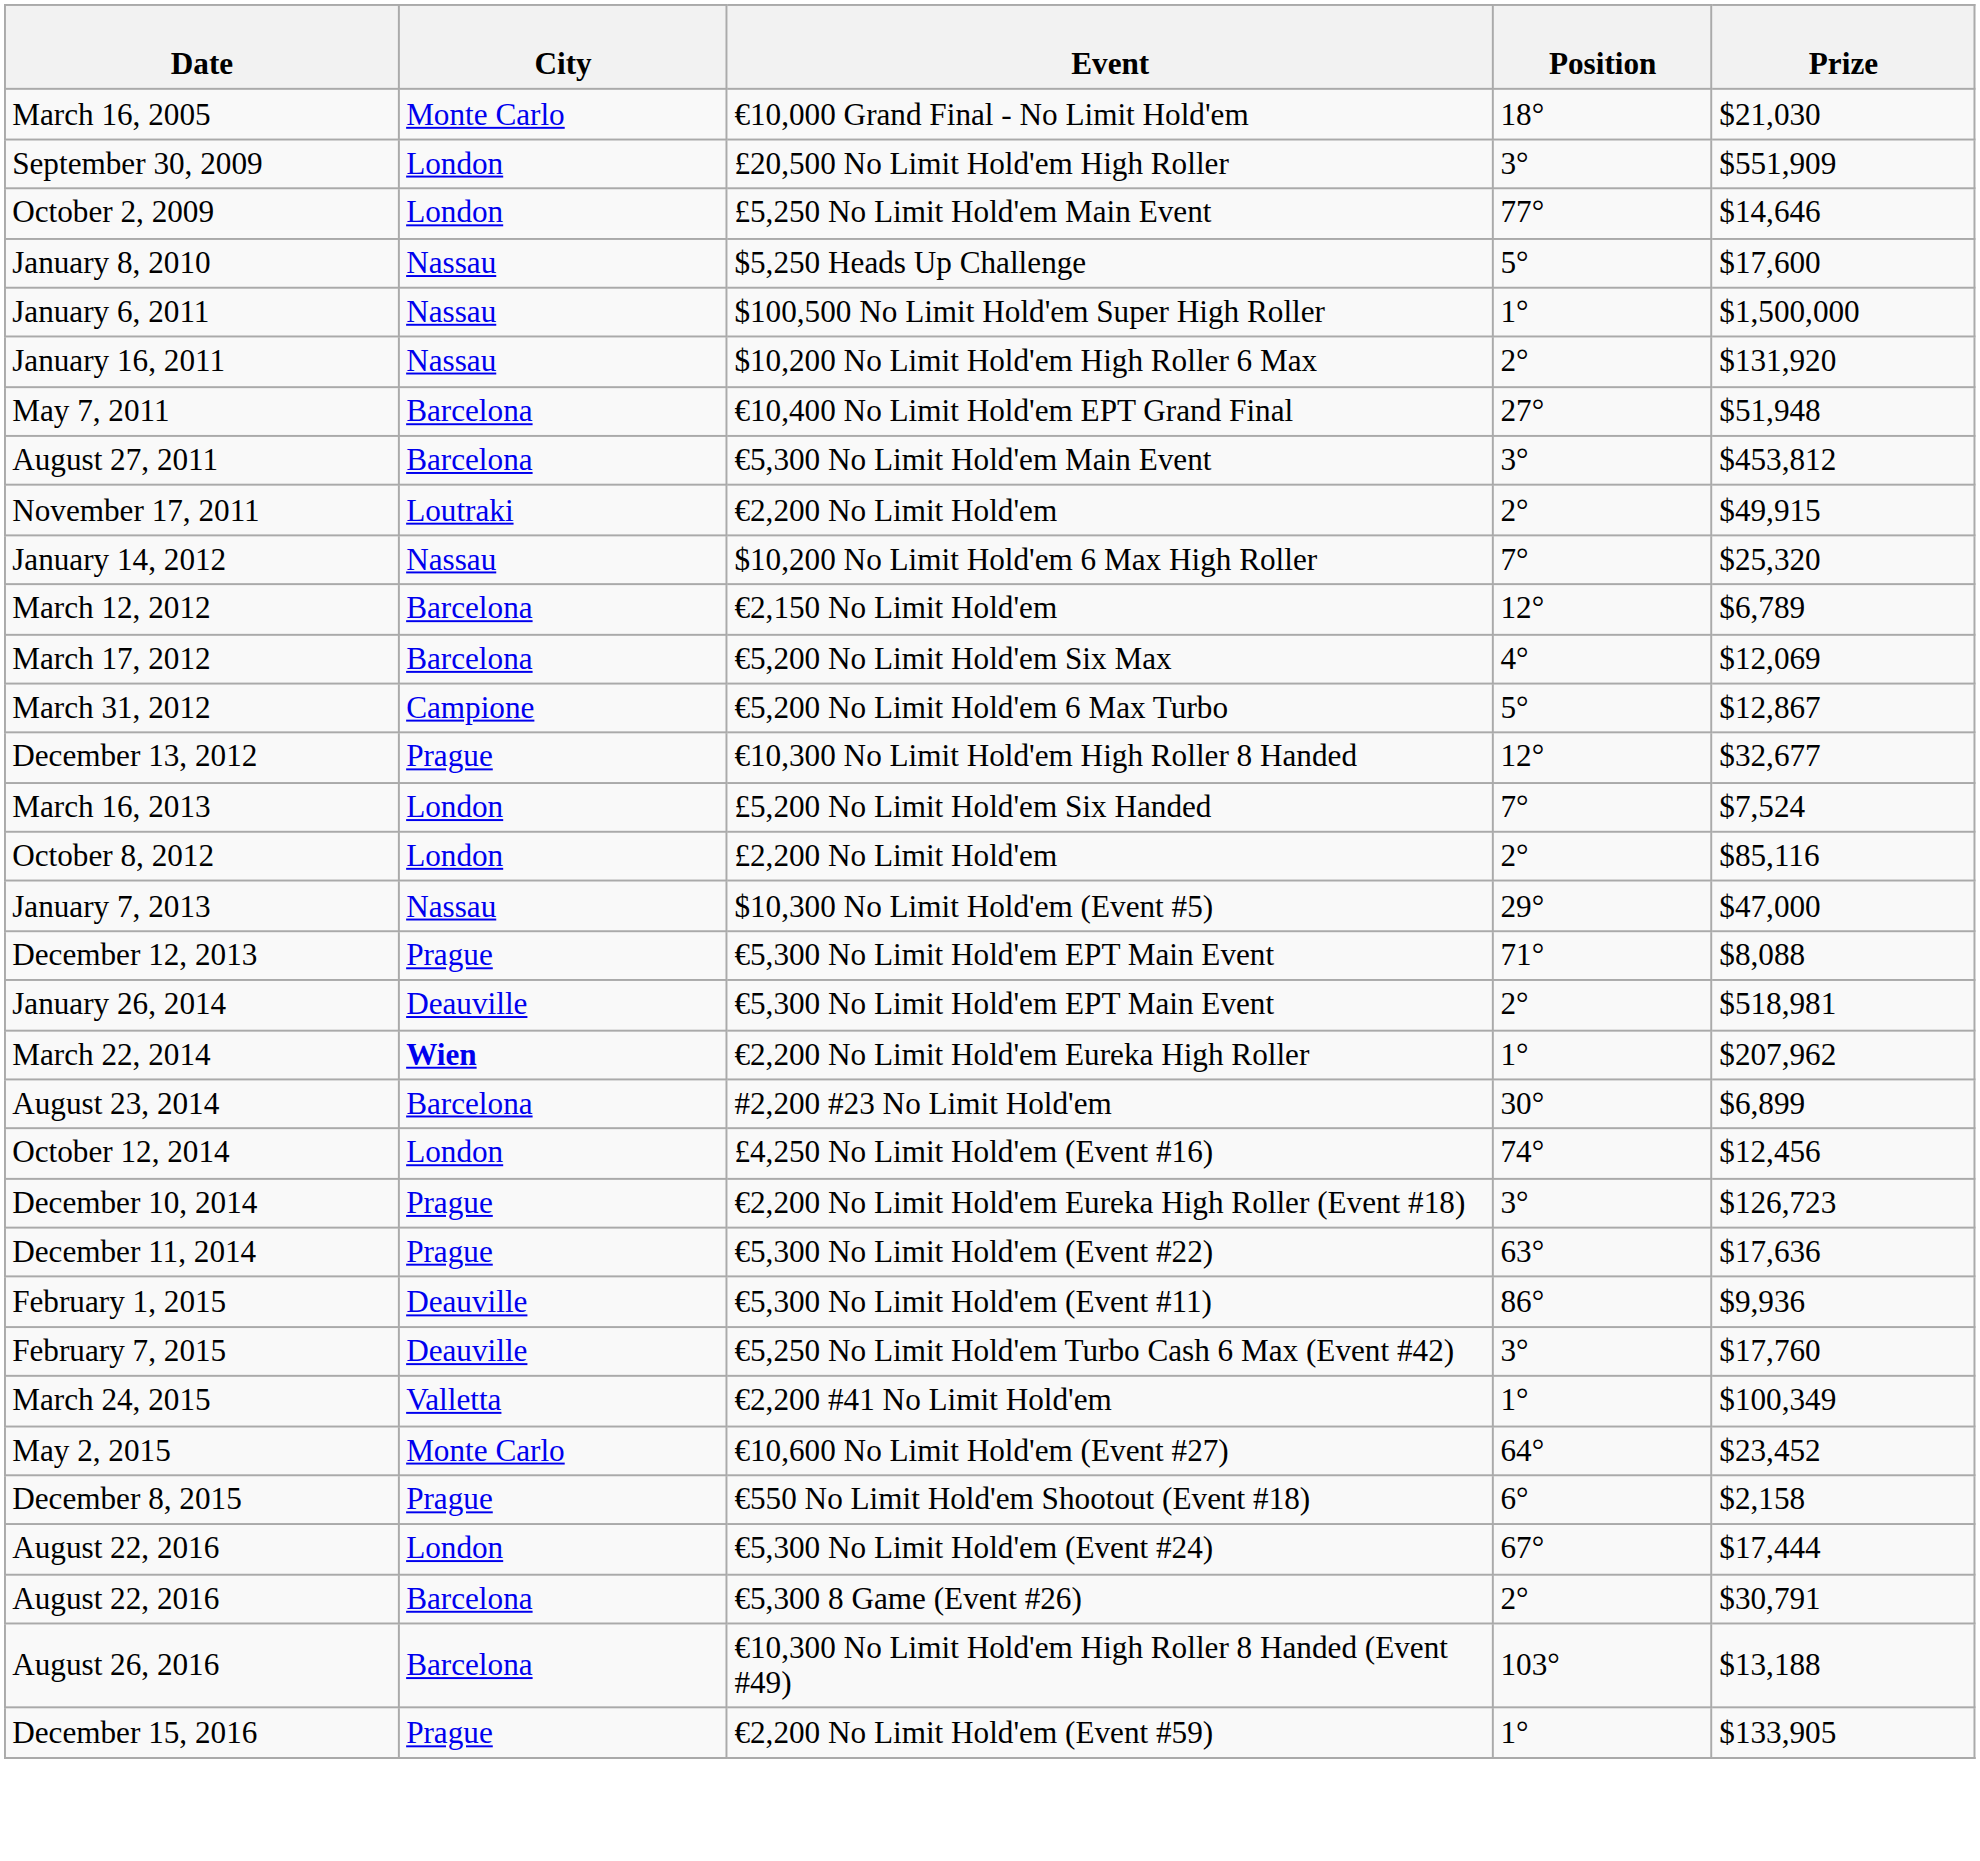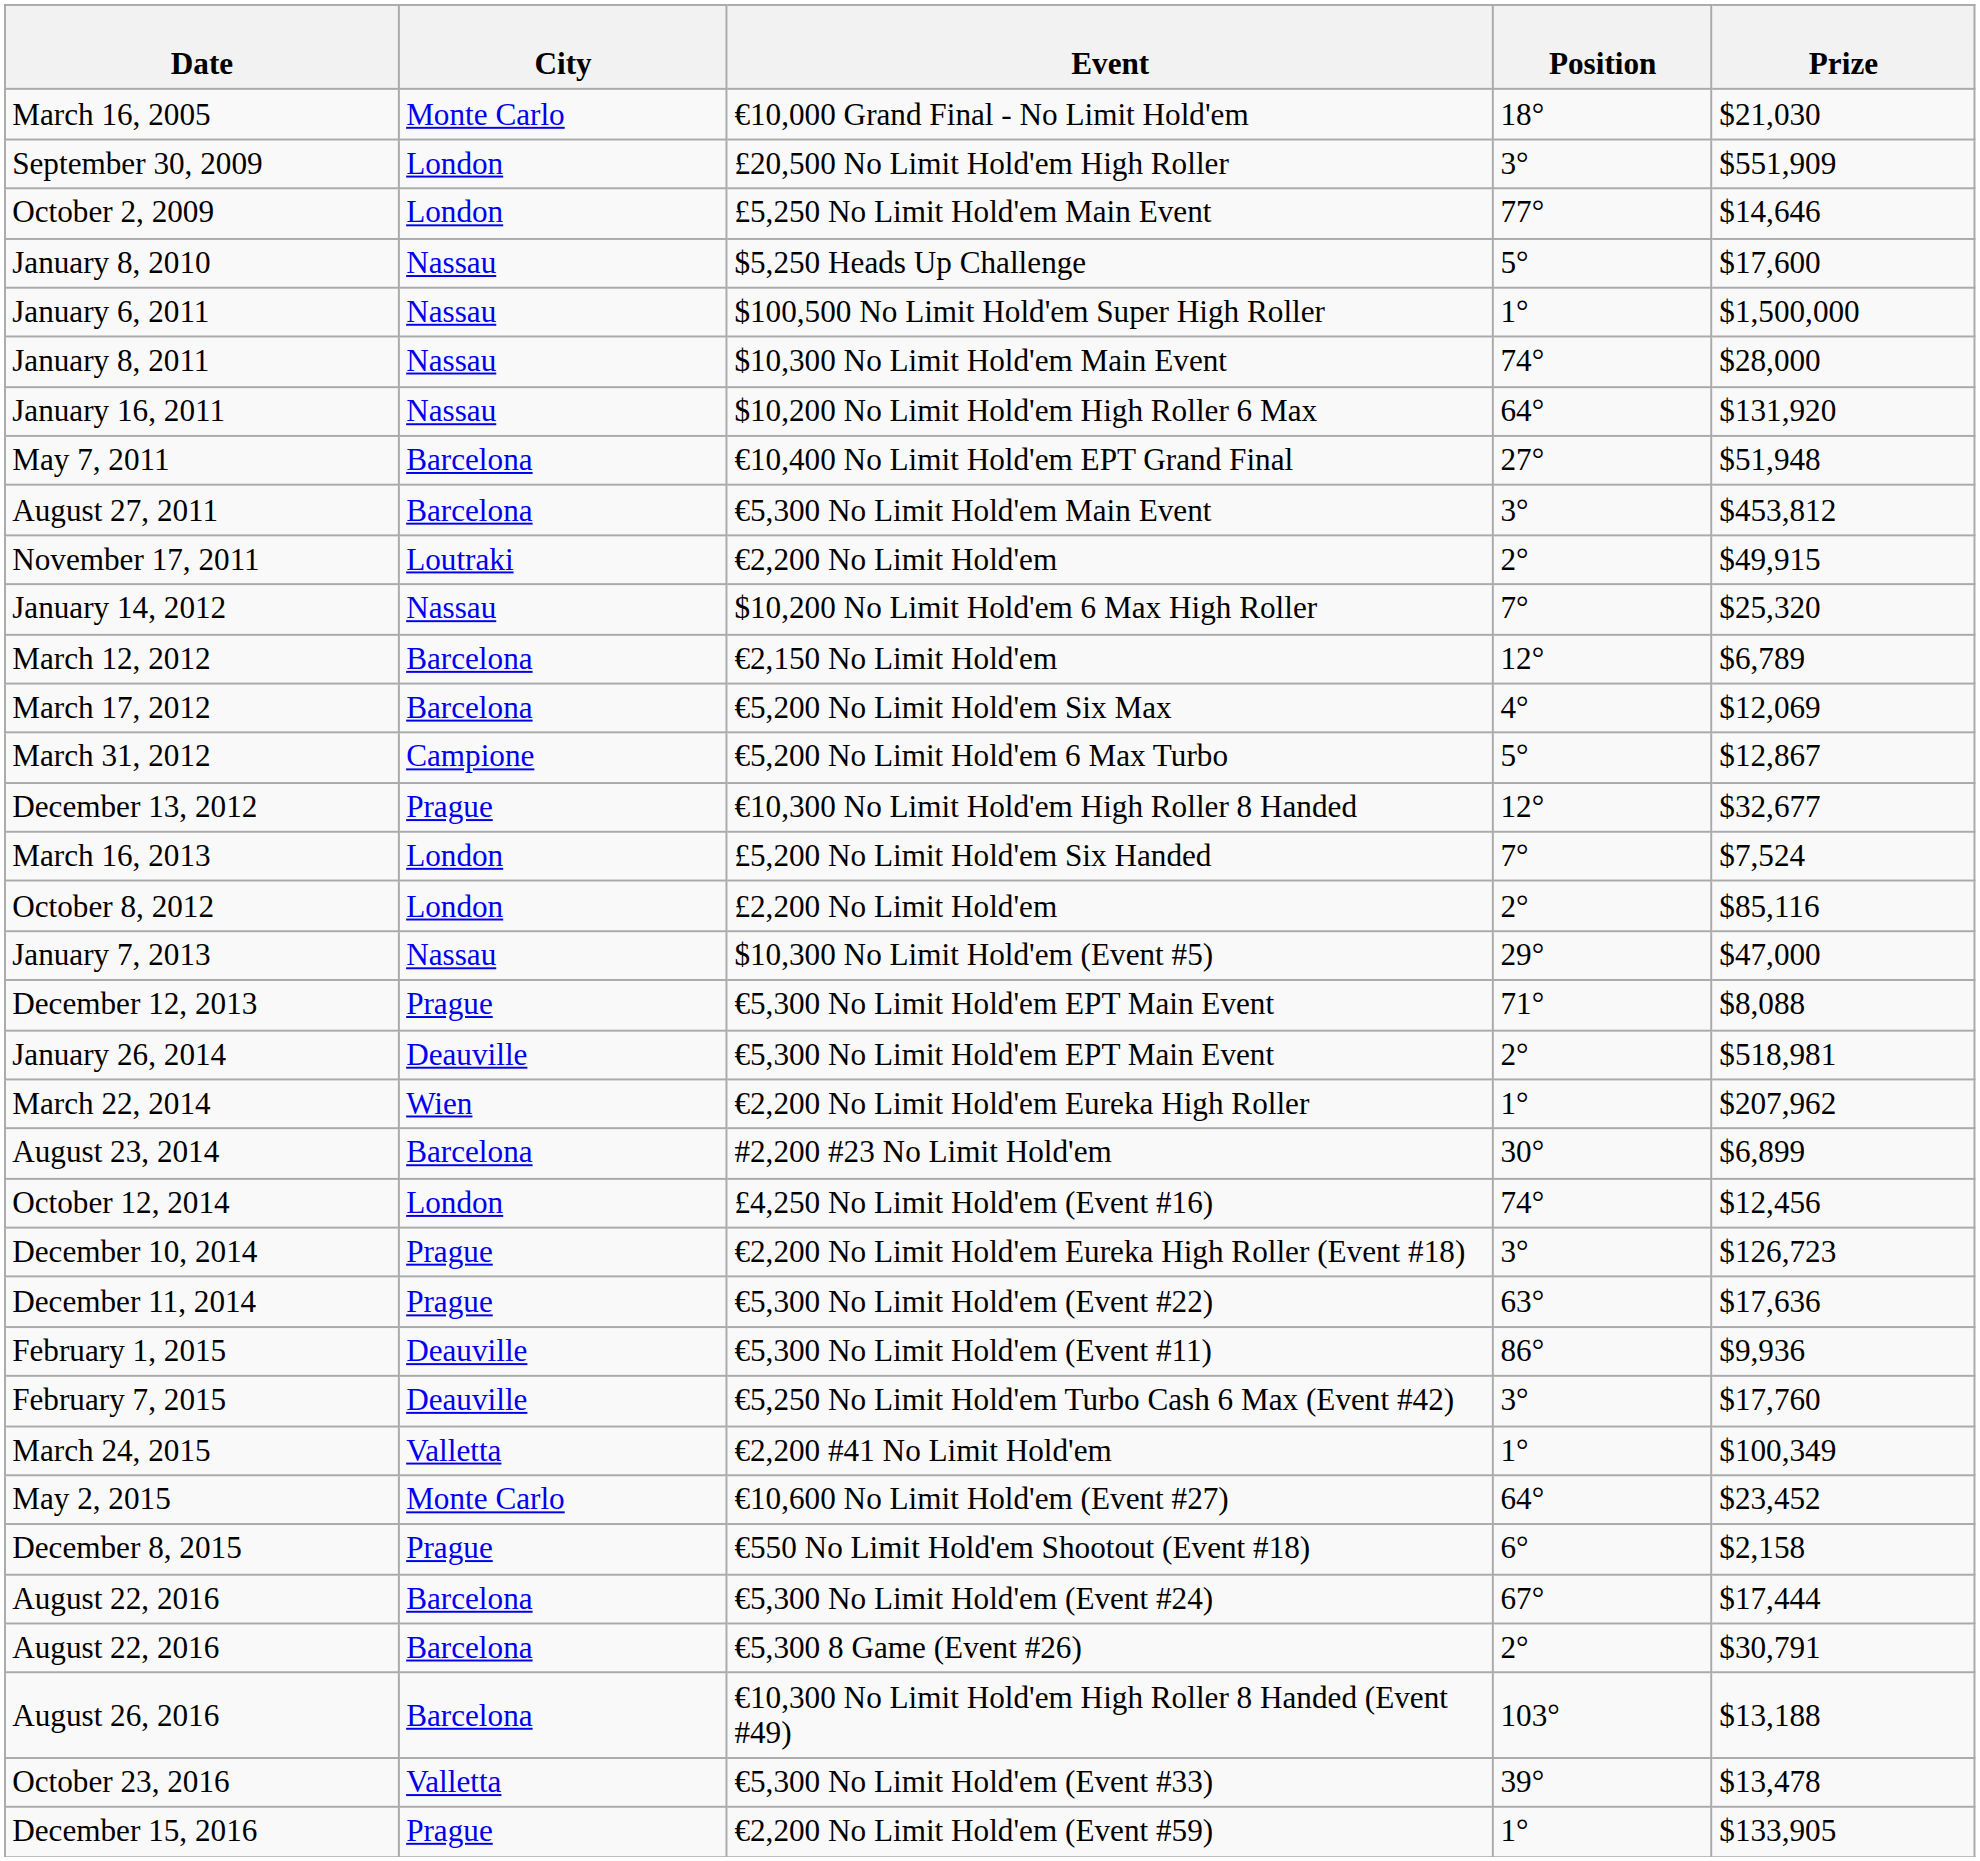+ row: January 8, 2011 | Nassau | $10,300 No Limit Hold'em Main Event | 74° | $28,000
January 16, 2011 | Position: 2° -> 64°
March 22, 2014 | City: bold -> normal
August 22, 2016 / €5,300 No Limit Hold'em (Event #24) | City: London -> Barcelona
+ row: October 23, 2016 | Valletta | €5,300 No Limit Hold'em (Event #33) | 39° | $13,478
